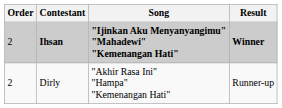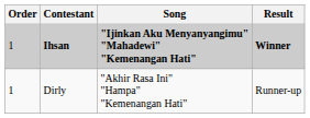Ihsan | Order: 2 -> 1
Dirly | Order: 2 -> 1
